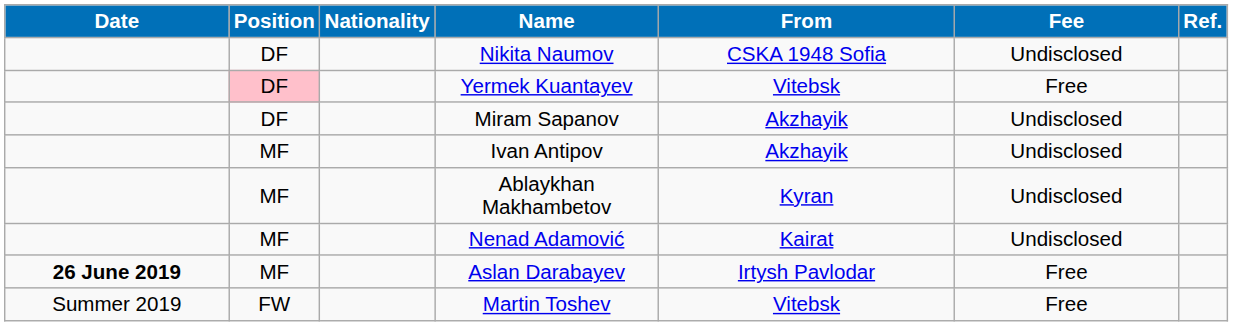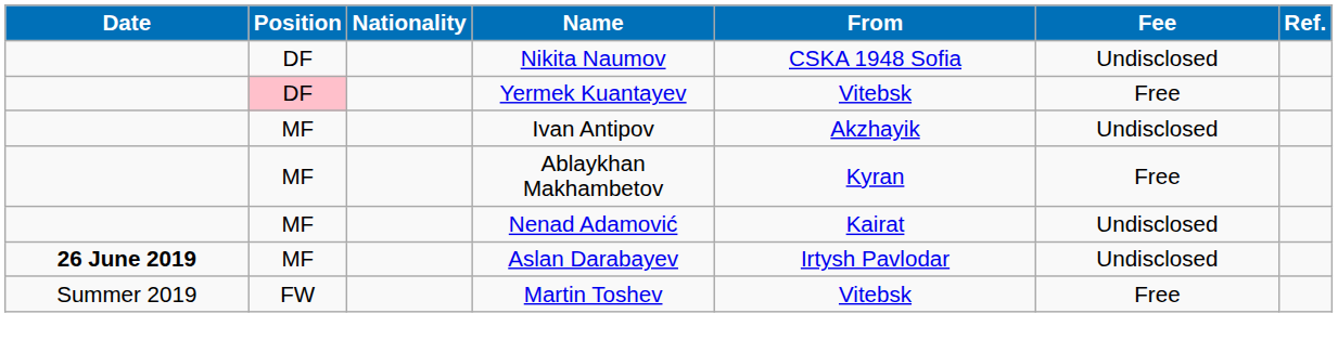- row: DF | Miram Sapanov | Akzhayik | Undisclosed
Ablaykhan Makhambetov | Fee: Undisclosed -> Free
Aslan Darabayev | Fee: Free -> Undisclosed
